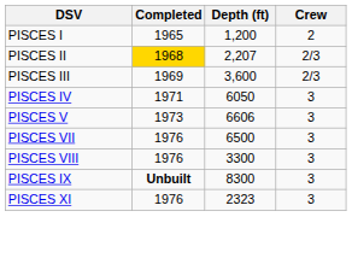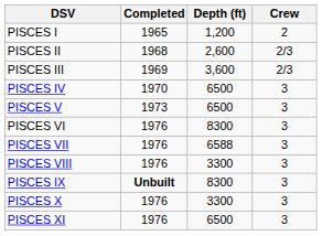PISCES II | Completed: gold background -> no background
PISCES II | Depth (ft): 2,207 -> 2,600
PISCES IV | Completed: 1971 -> 1970
PISCES IV | Depth (ft): 6050 -> 6500
PISCES V | Depth (ft): 6606 -> 6500
+ row: PISCES VI | 1976 | 8300 | 3
PISCES VII | Depth (ft): 6500 -> 6588
+ row: PISCES X | 1976 | 3300 | 3
PISCES XI | Depth (ft): 2323 -> 6500
